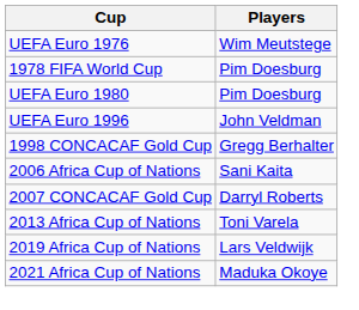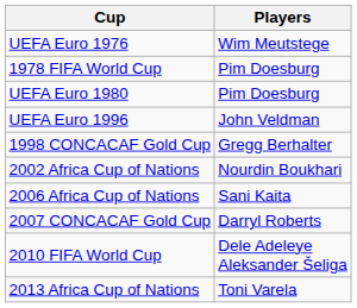+ row: 2002 Africa Cup of Nations | Nourdin Boukhari
+ row: 2010 FIFA World Cup | Dele Adeleye Aleksander Šeliga
- row: 2019 Africa Cup of Nations | Lars Veldwijk
- row: 2021 Africa Cup of Nations | Maduka Okoye
